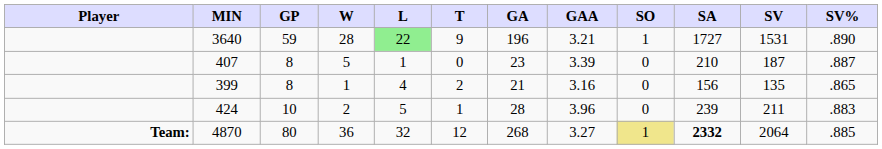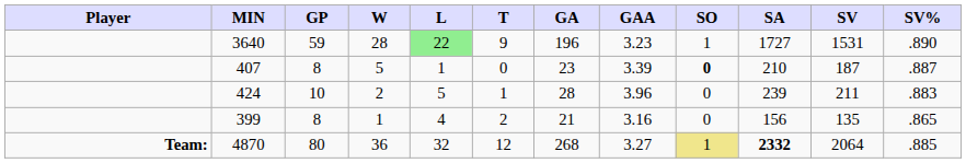3640 | GAA: 3.21 -> 3.23
407 | SO: normal -> bold
rows swapped: 424 <-> 399
